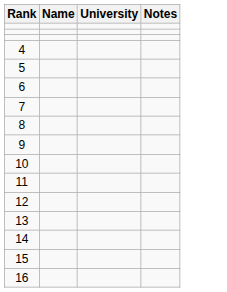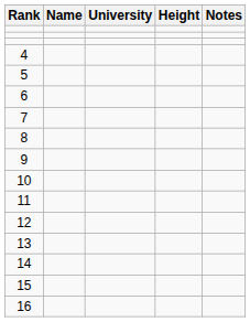+ column: Height
